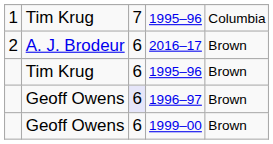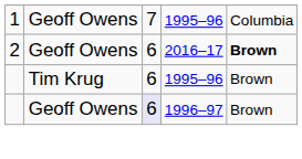1 / 1995–96 | column 2: Tim Krug -> Geoff Owens
2016–17 | column 2: A. J. Brodeur -> Geoff Owens
2016–17 | column 5: normal -> bold
- row: Geoff Owens | 6 | 1999–00 | Brown
